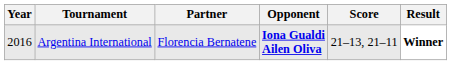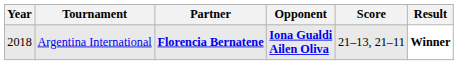Argentina International | Year: 2016 -> 2018
Argentina International | Partner: normal -> bold
